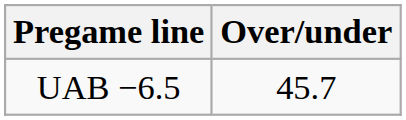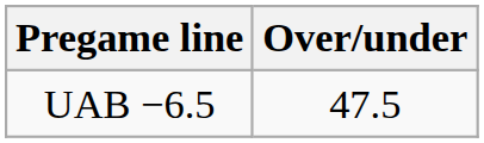UAB −6.5 | Over/under: 45.7 -> 47.5
